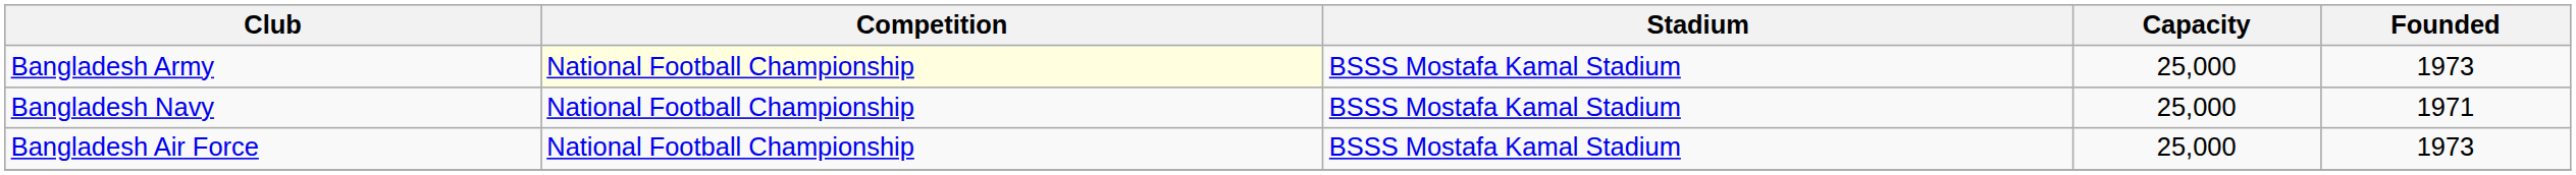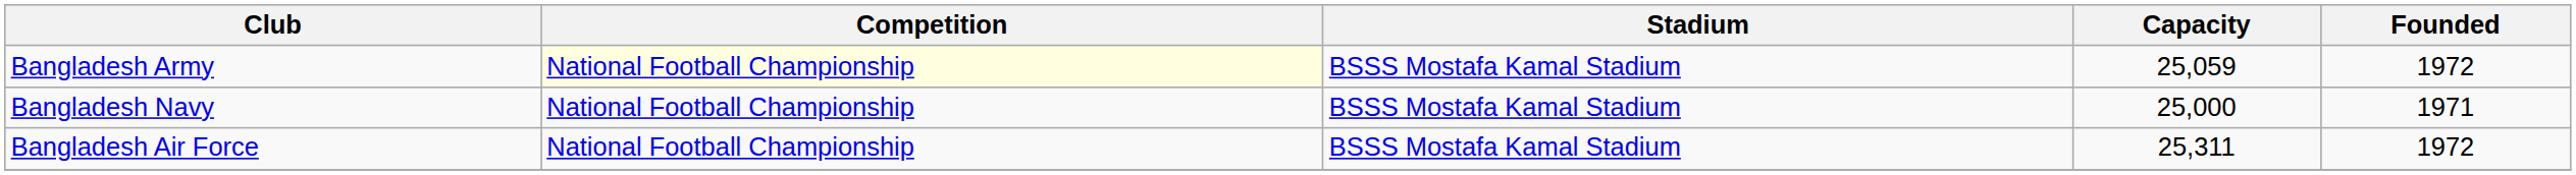Bangladesh Army | Capacity: 25,000 -> 25,059
Bangladesh Army | Founded: 1973 -> 1972
Bangladesh Air Force | Capacity: 25,000 -> 25,311
Bangladesh Air Force | Founded: 1973 -> 1972
